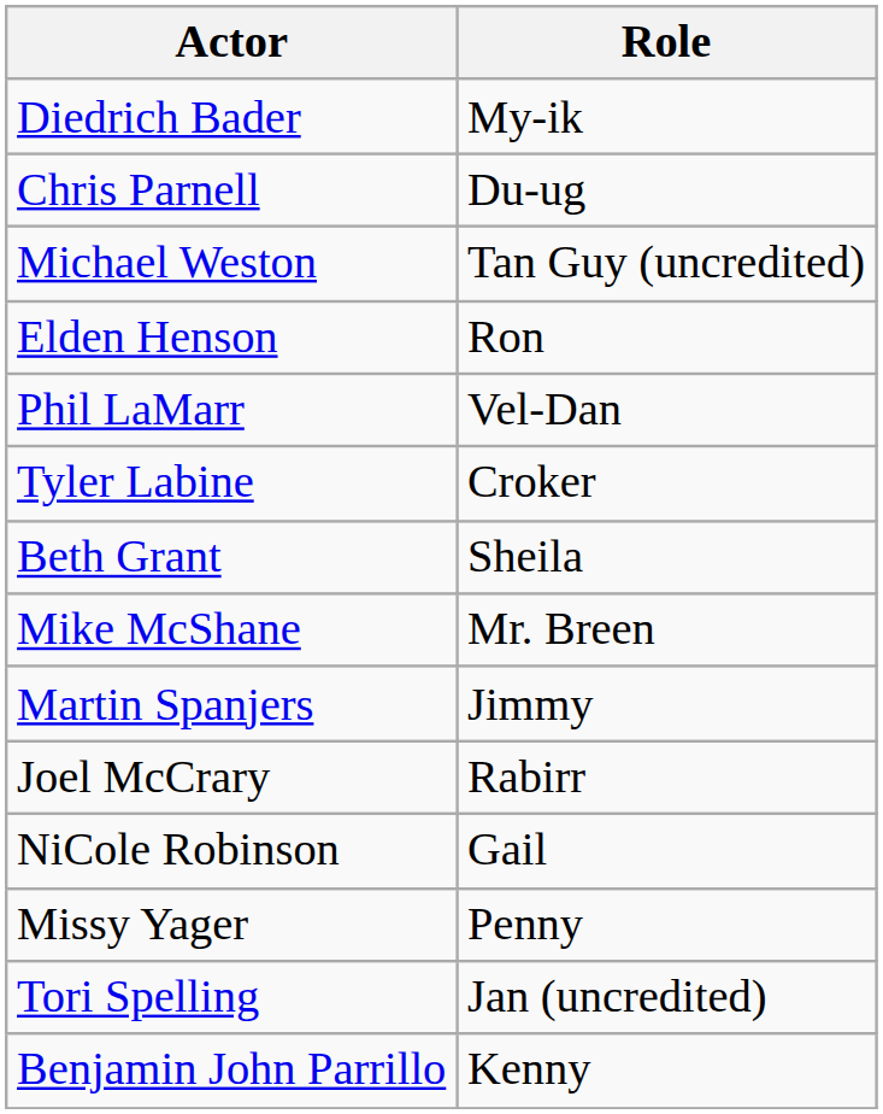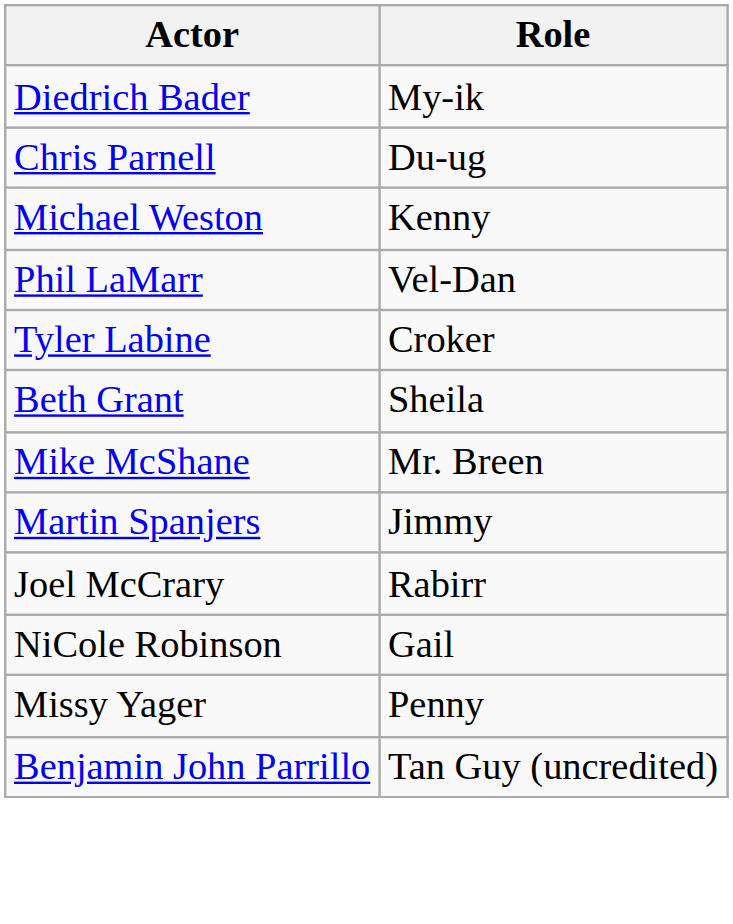Michael Weston | Role: Tan Guy (uncredited) -> Kenny
- row: Elden Henson | Ron
- row: Tori Spelling | Jan (uncredited)
Benjamin John Parrillo | Role: Kenny -> Tan Guy (uncredited)
